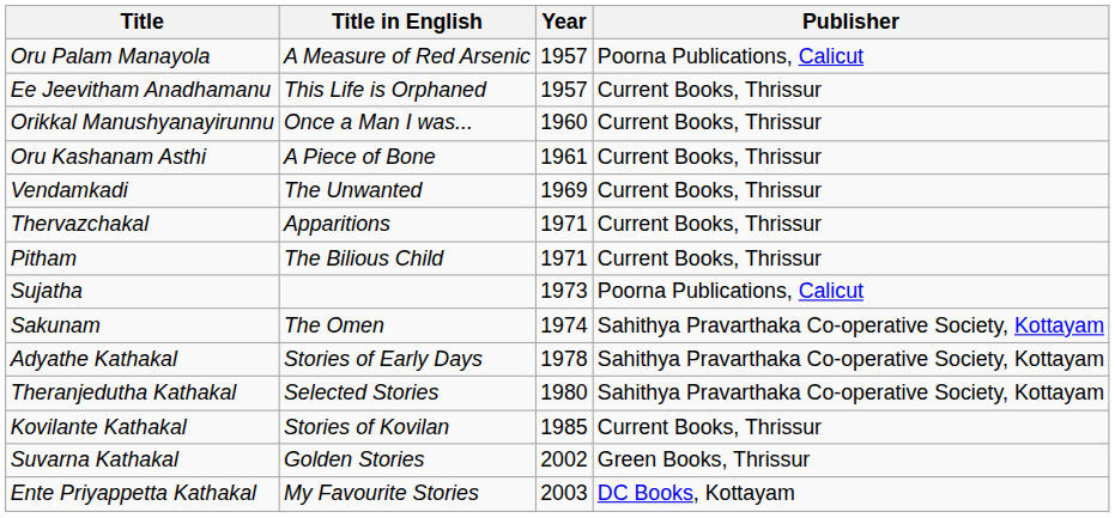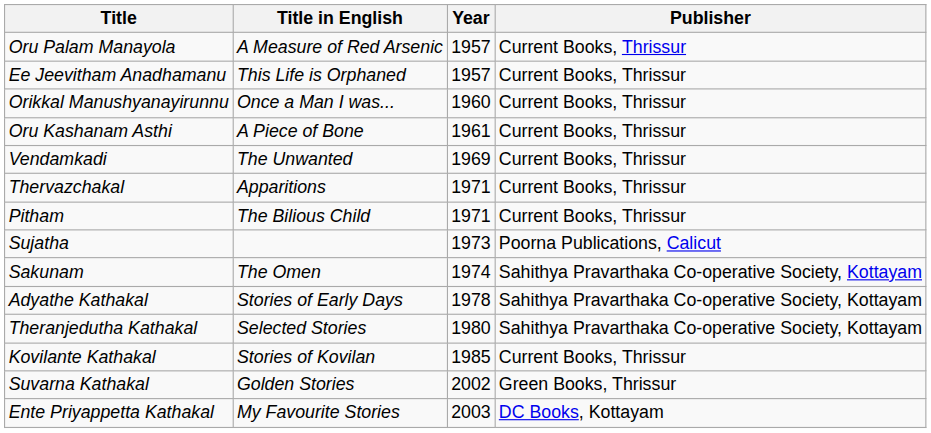Oru Palam Manayola | Publisher: Poorna Publications, Calicut -> Current Books, Thrissur
